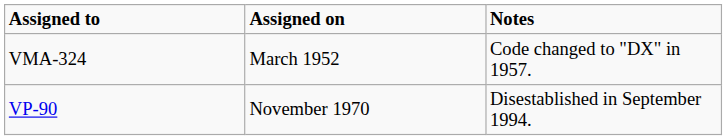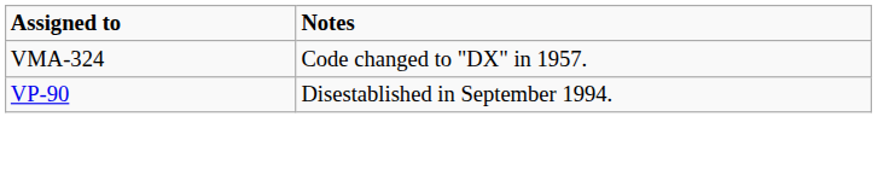- column: Assigned on | March 1952 | November 1970
